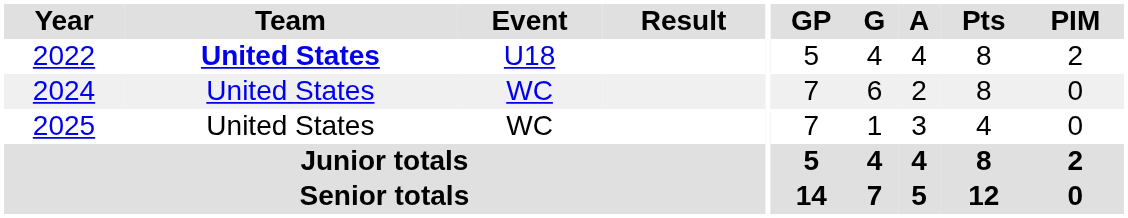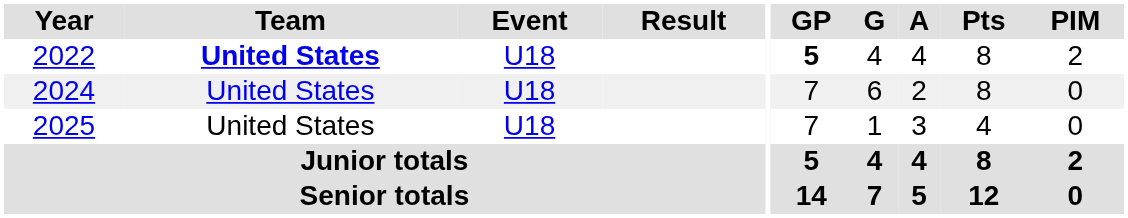2022 | GP: normal -> bold
2024 | Event: WC -> U18
2025 | Event: WC -> U18
